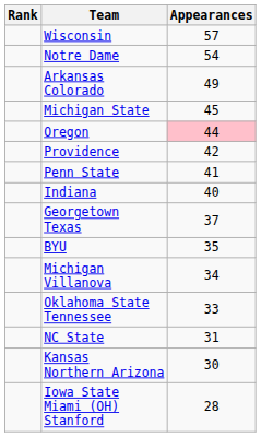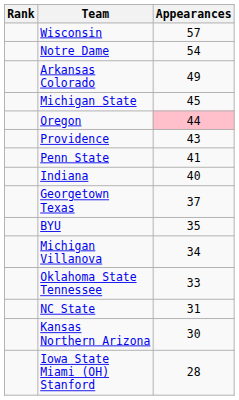Providence | Appearances: 42 -> 43
